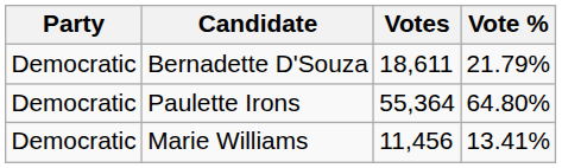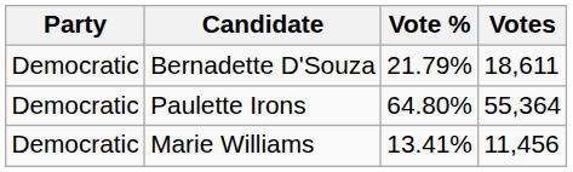columns swapped: Vote % <-> Votes
